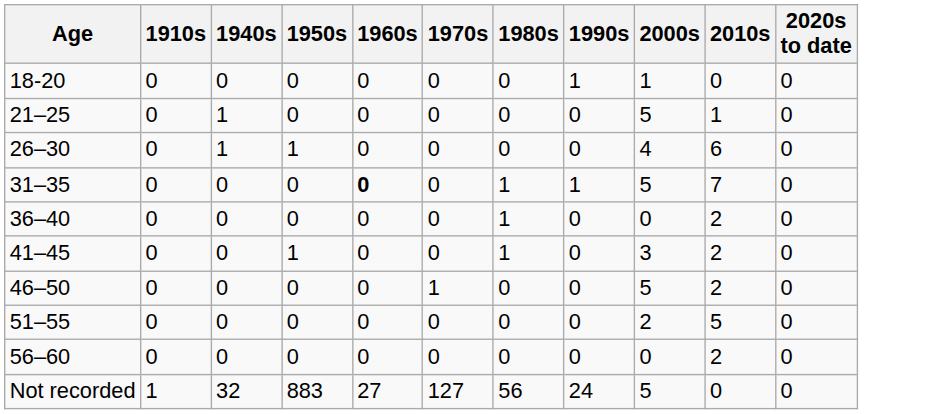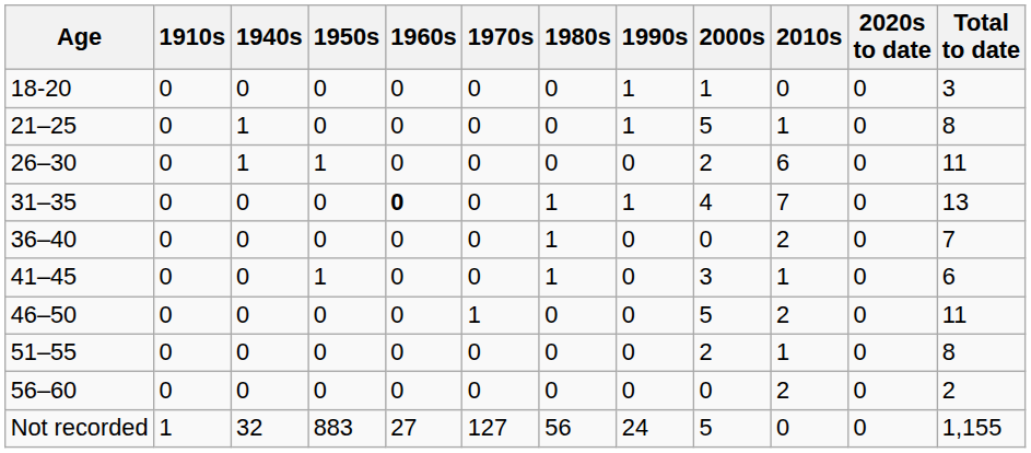+ column: Total to date | 3 | 8 | 11 | 13 | 7 | 6 | 11 | 8 | 2 | 1,155
21–25 | 1990s: 0 -> 1
26–30 | 2000s: 4 -> 2
31–35 | 2000s: 5 -> 4
41–45 | 2010s: 2 -> 1
51–55 | 2010s: 5 -> 1
